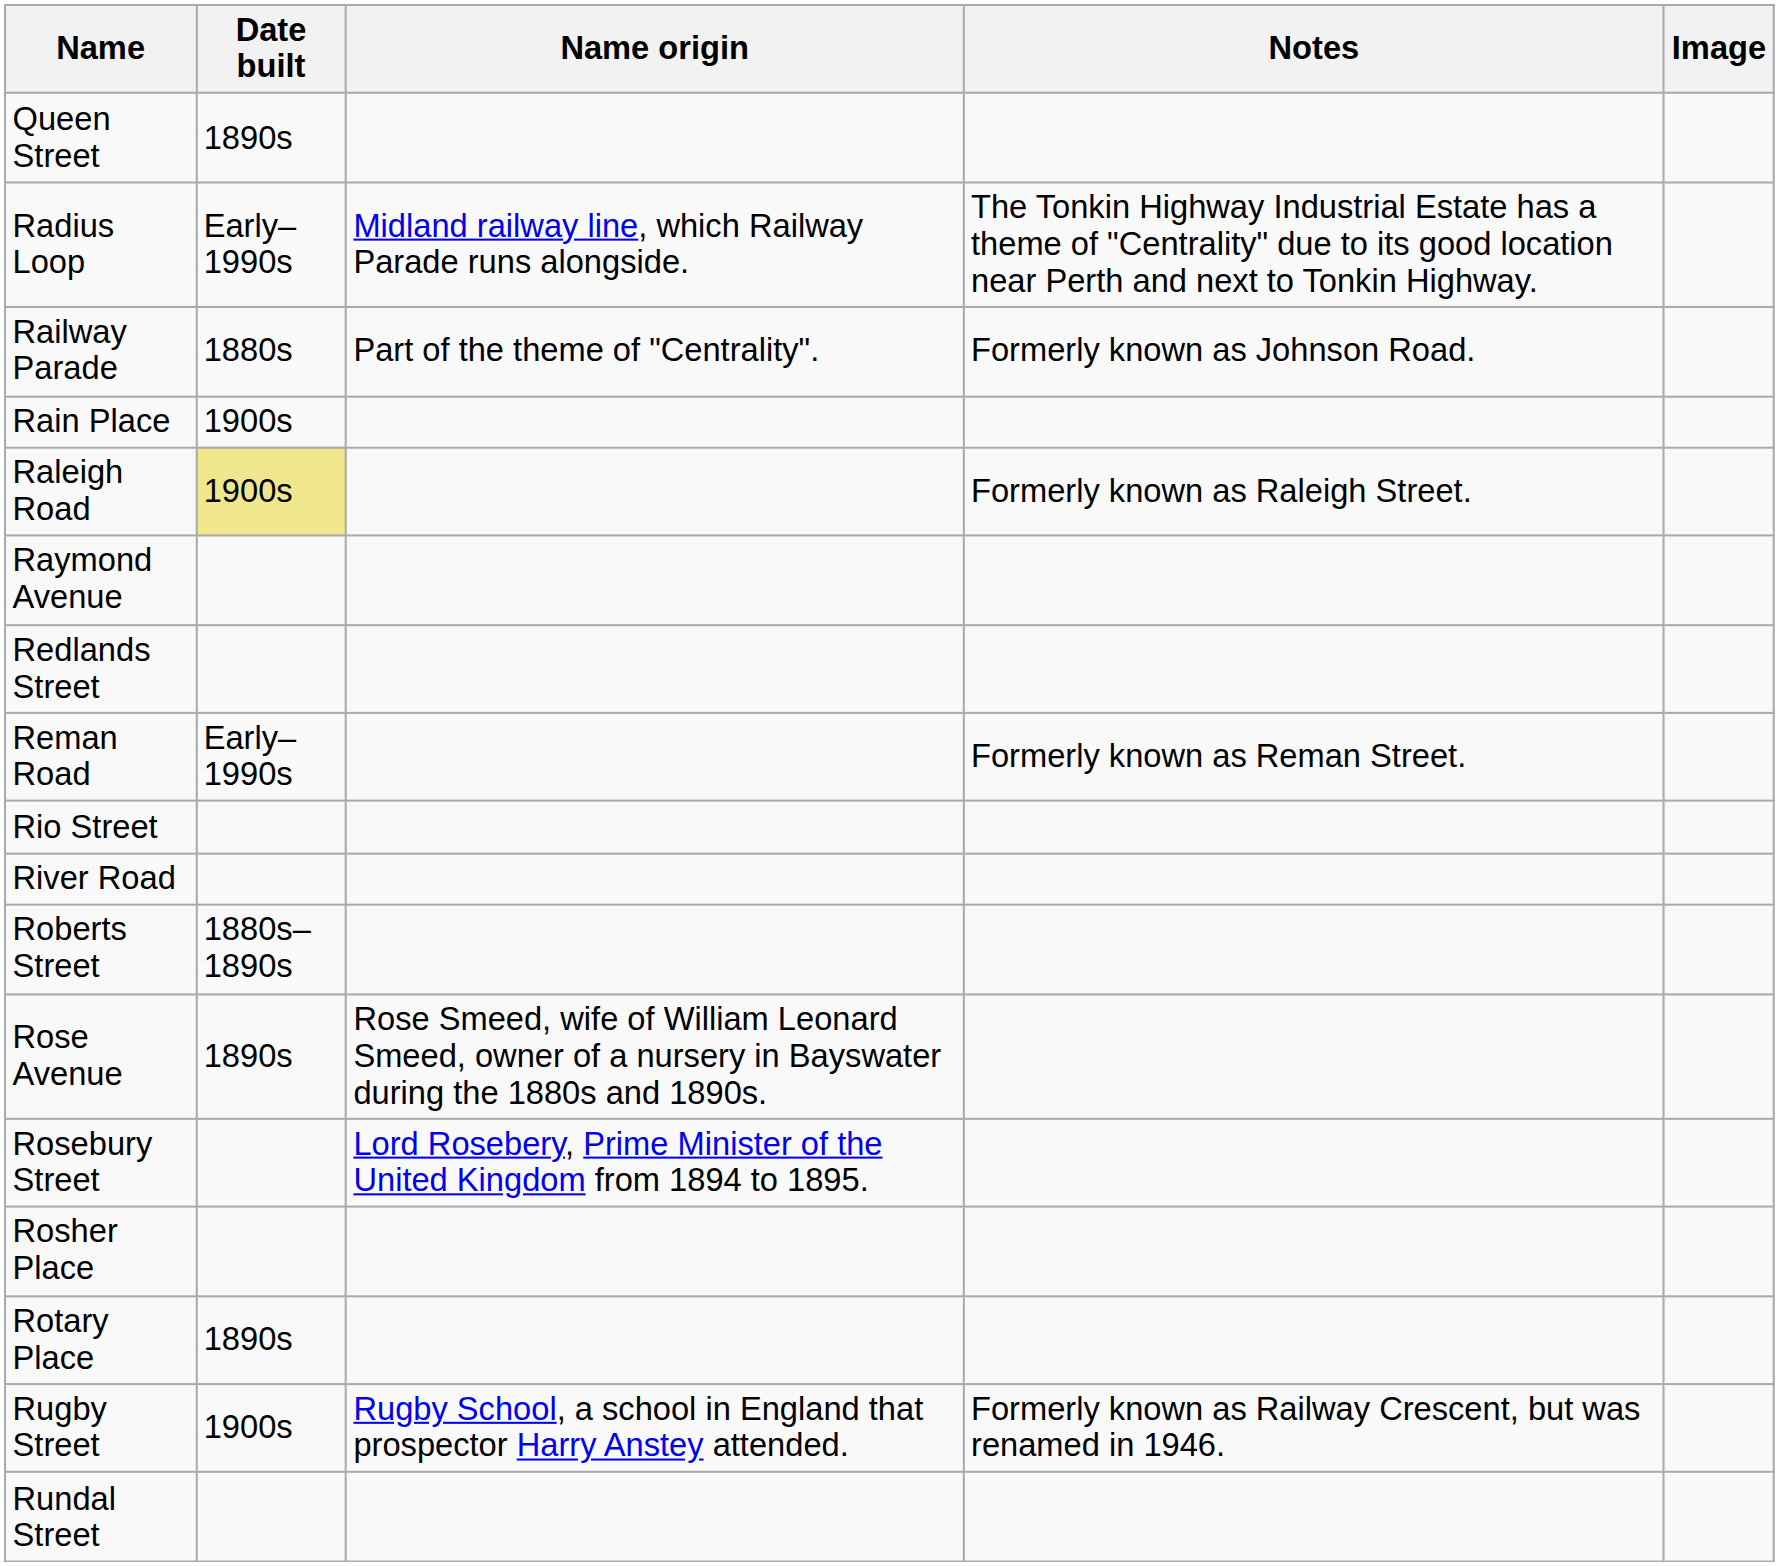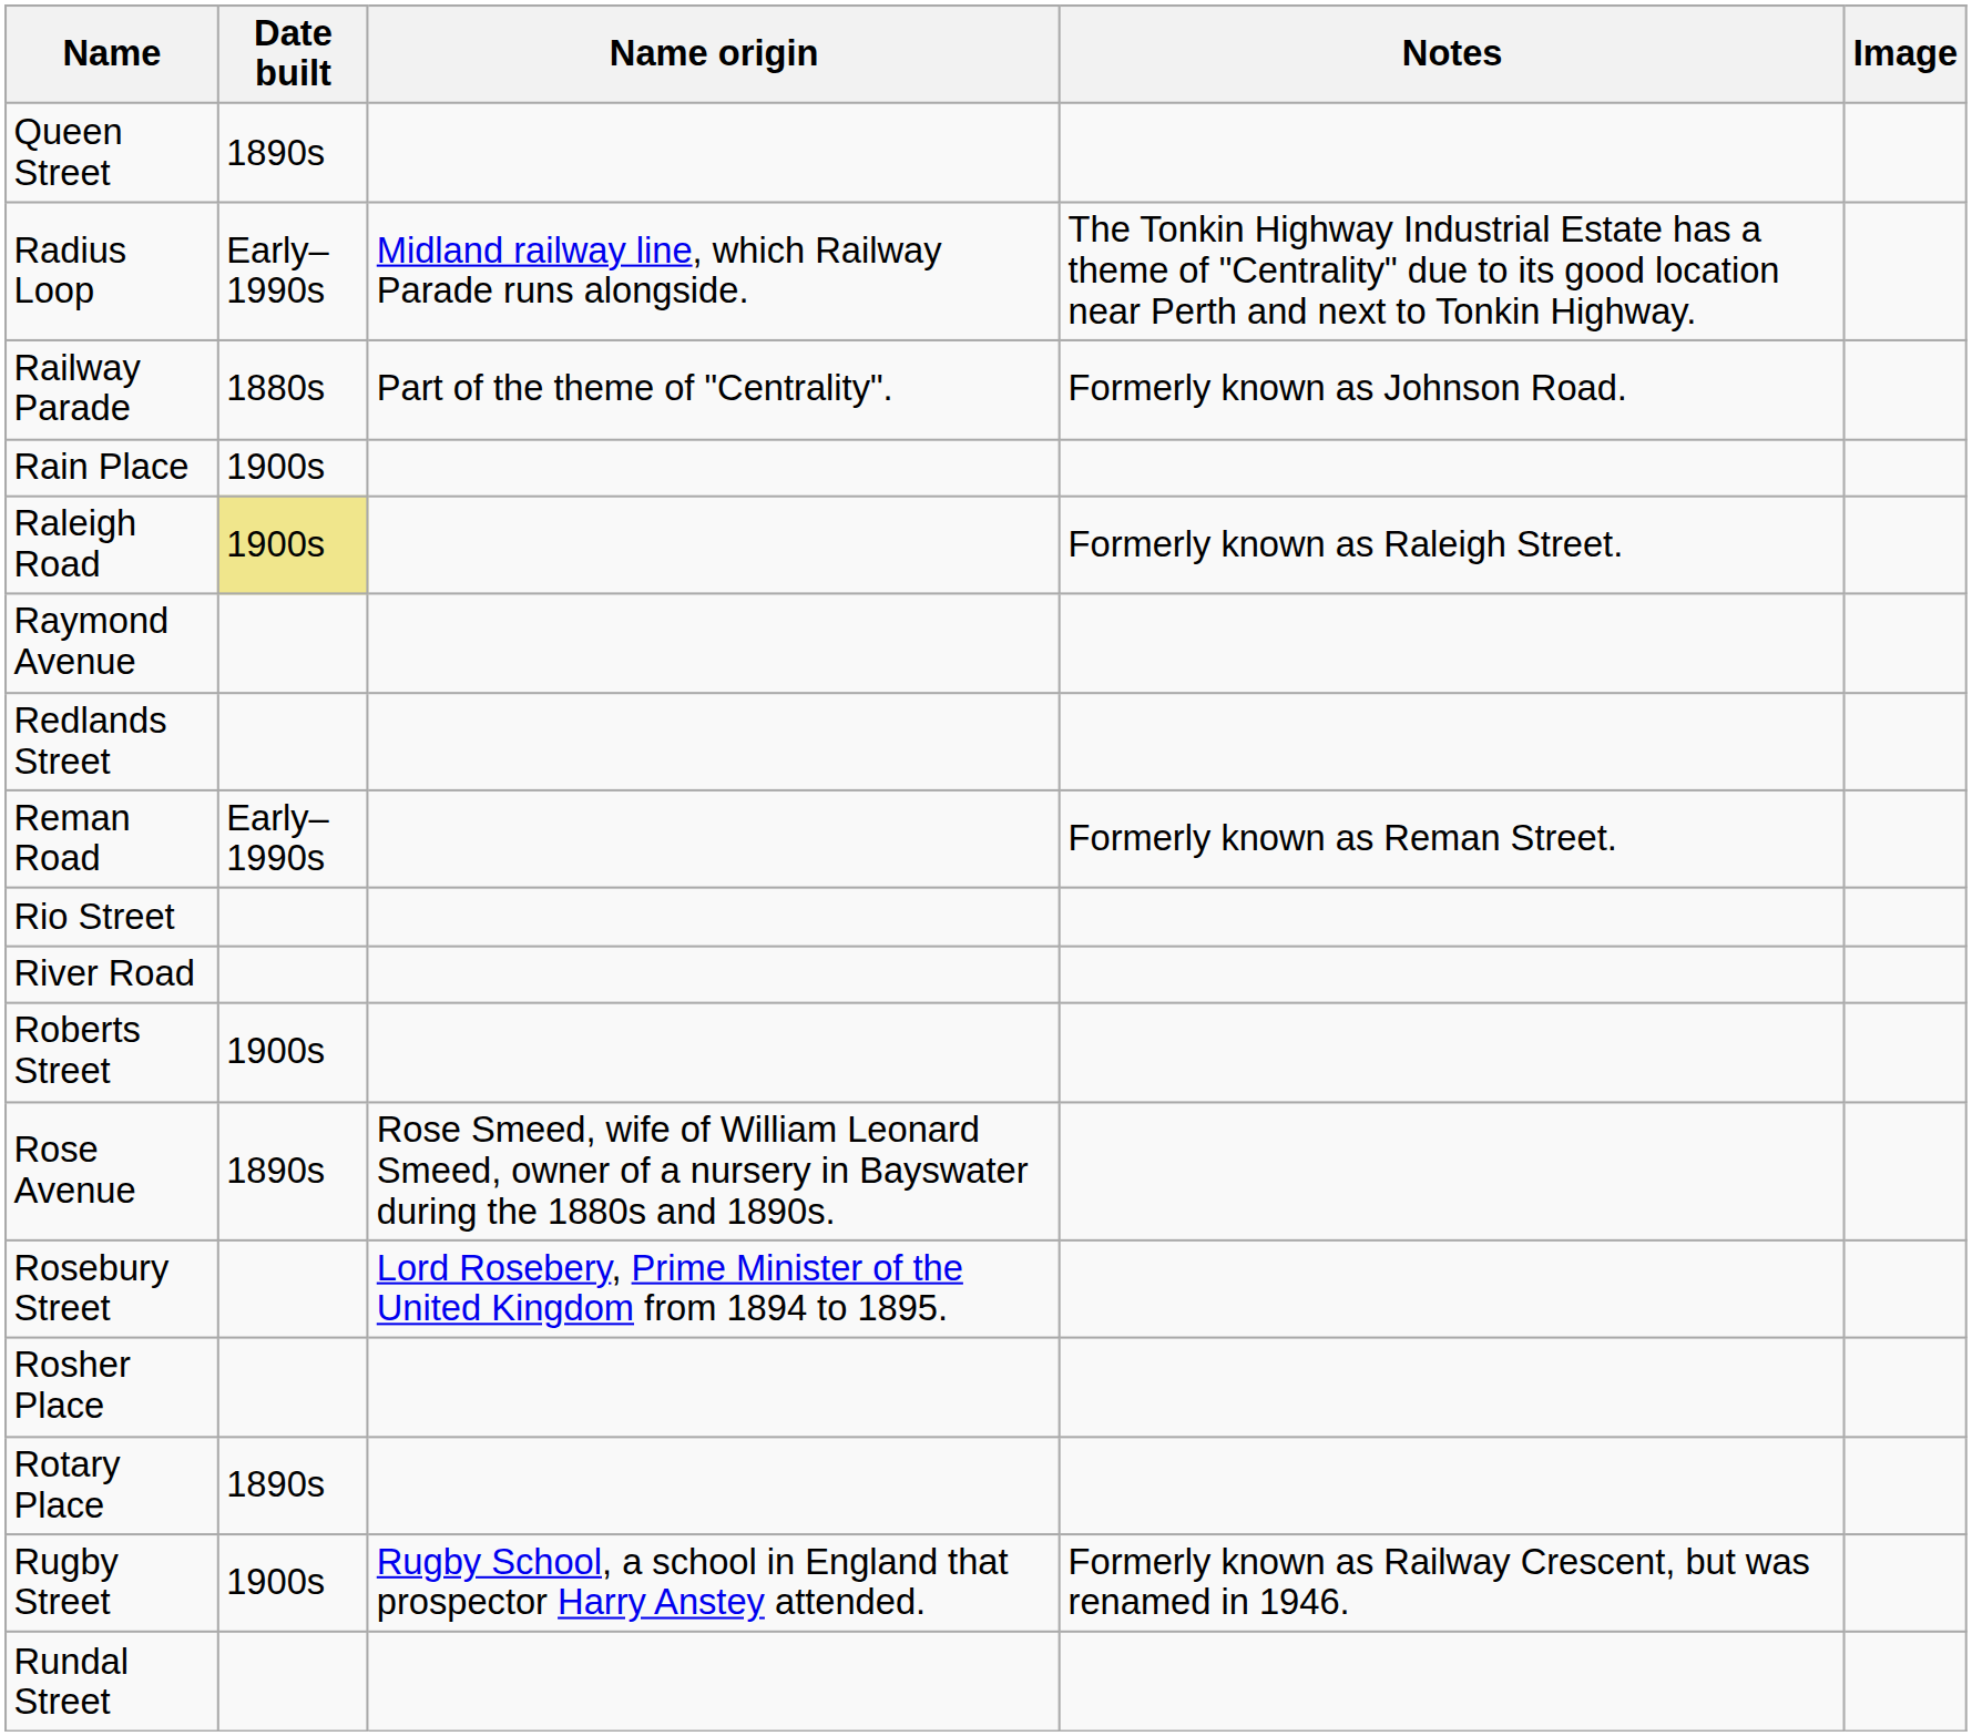Roberts Street | Date built: 1880s–1890s -> 1900s
